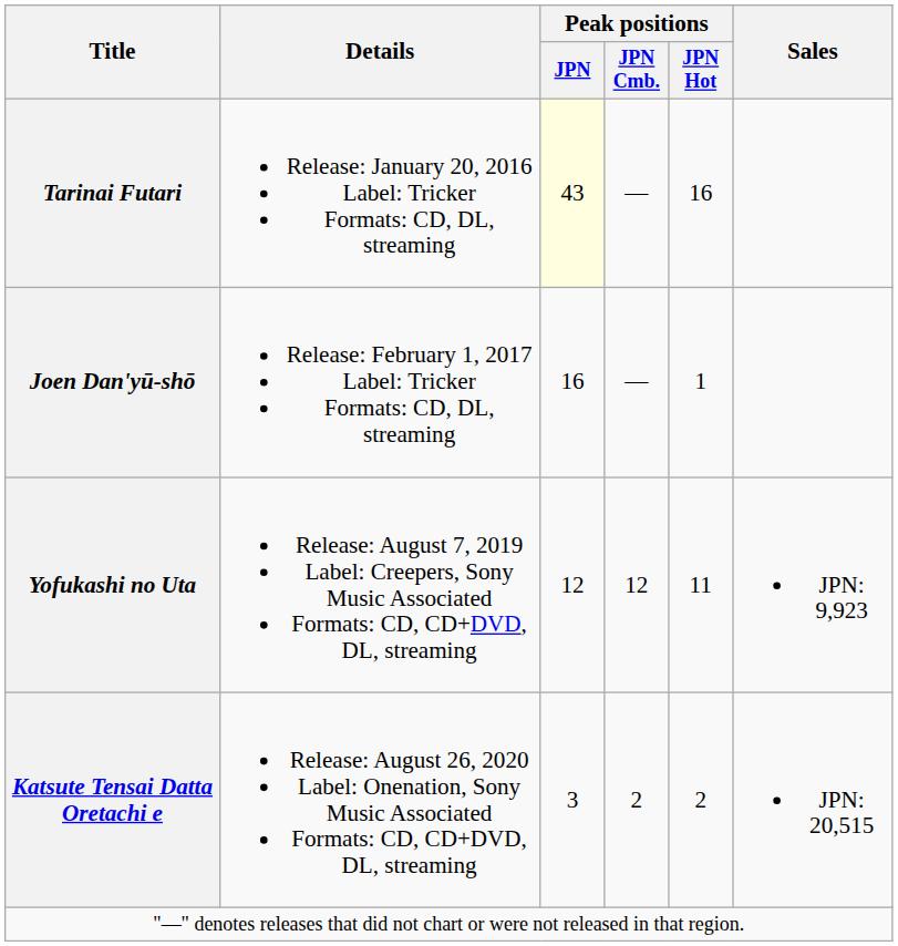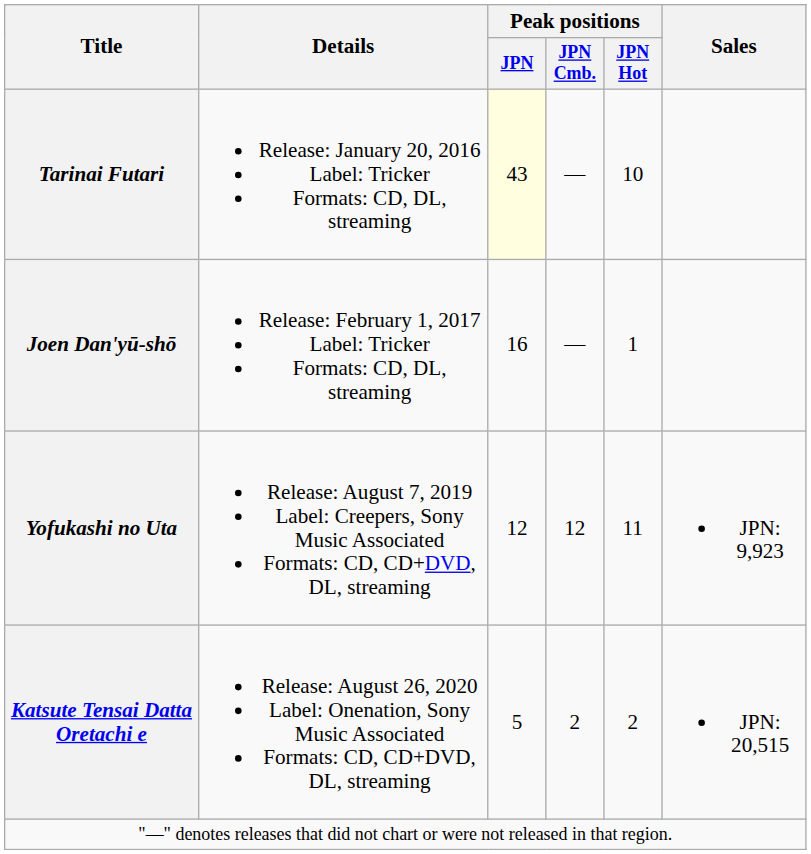Tarinai Futari | Peak positions / JPN Hot: 16 -> 10
Katsute Tensai Datta Oretachi e | Peak positions / JPN: 3 -> 5
